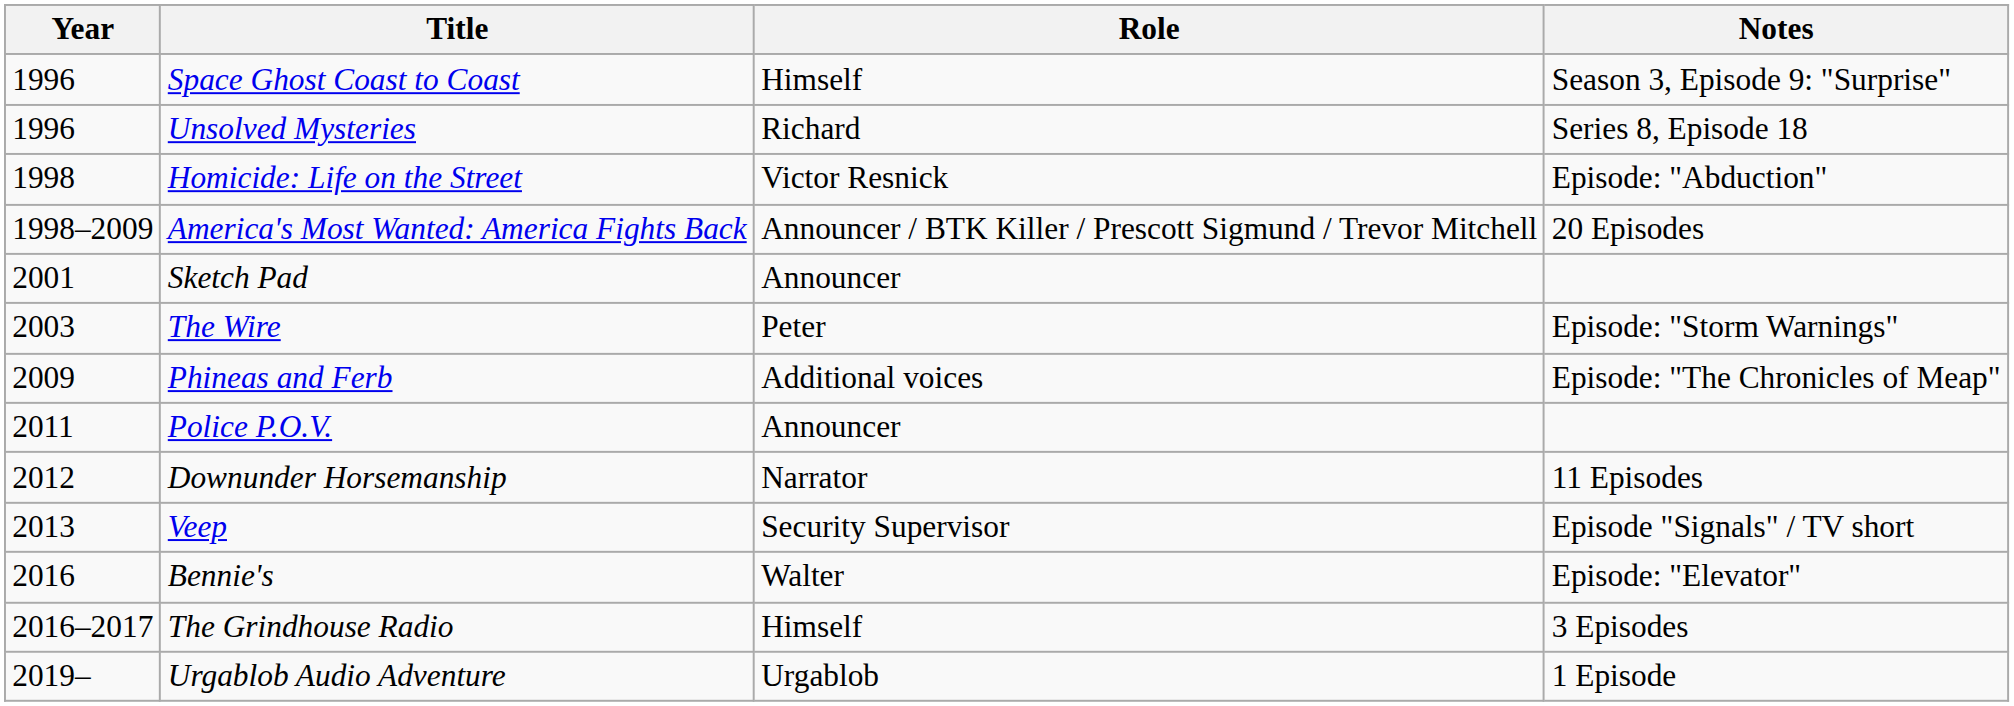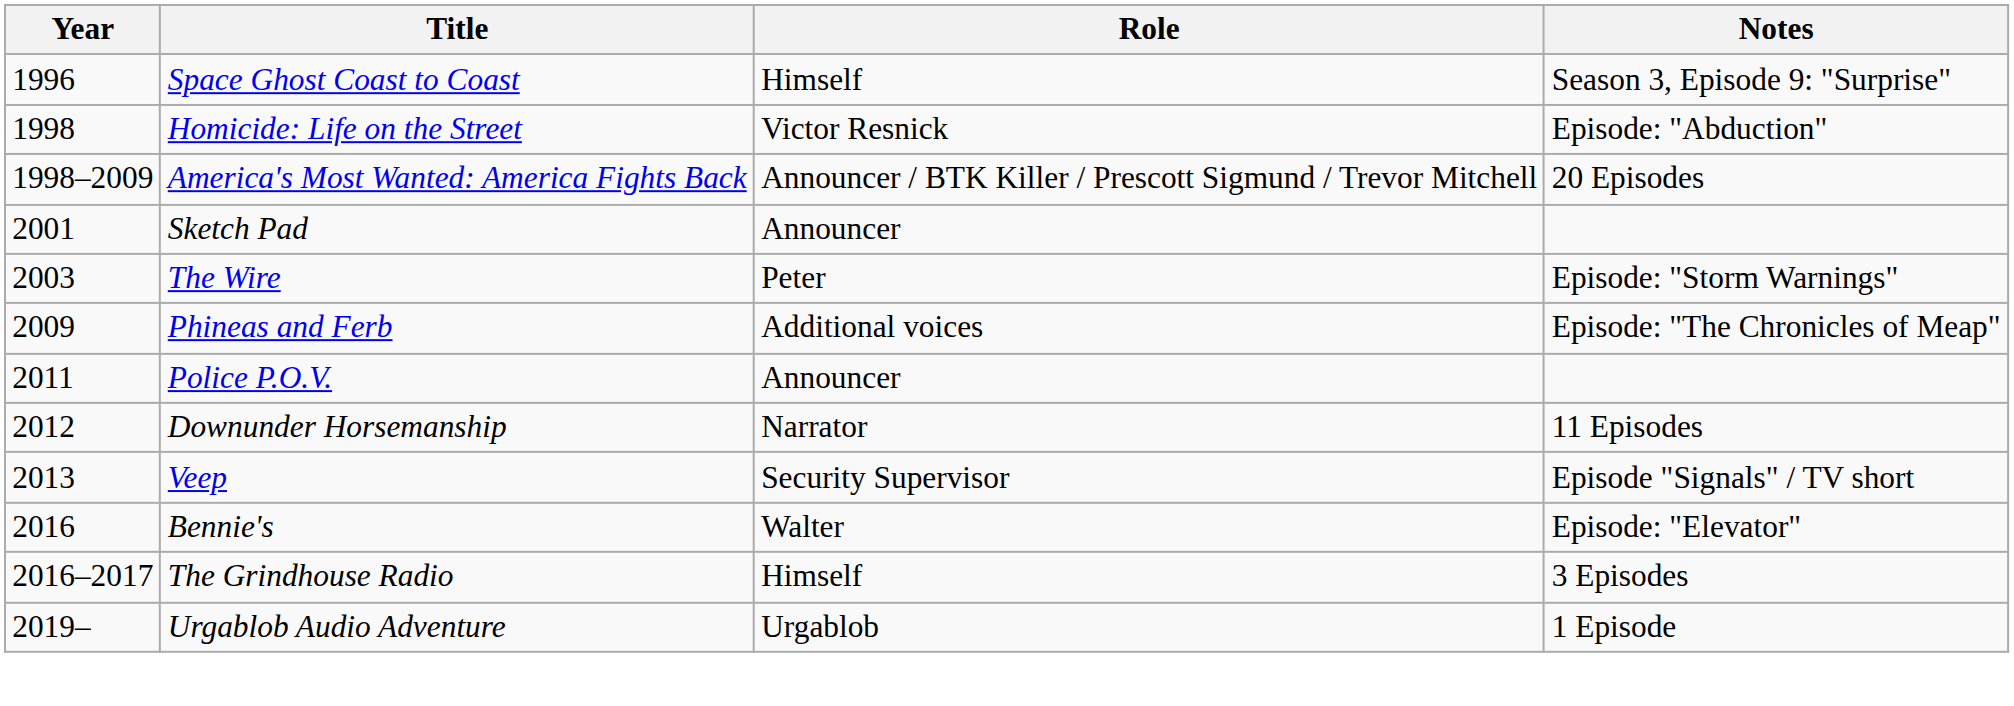- row: 1996 | Unsolved Mysteries | Richard | Series 8, Episode 18
